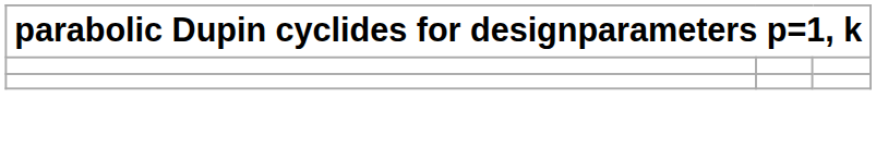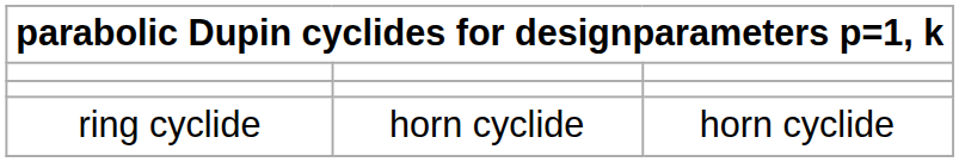+ row: ring cyclide | horn cyclide | horn cyclide
